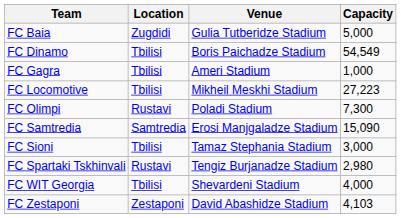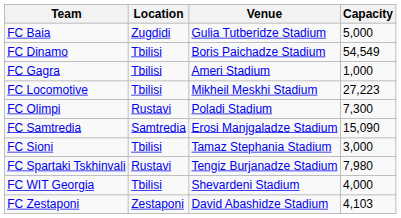FC Spartaki Tskhinvali | Capacity: 2,980 -> 7,980
